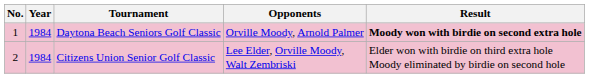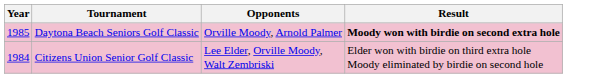- column: No. | 1 | 2
Daytona Beach Seniors Golf Classic | Year: 1984 -> 1985
